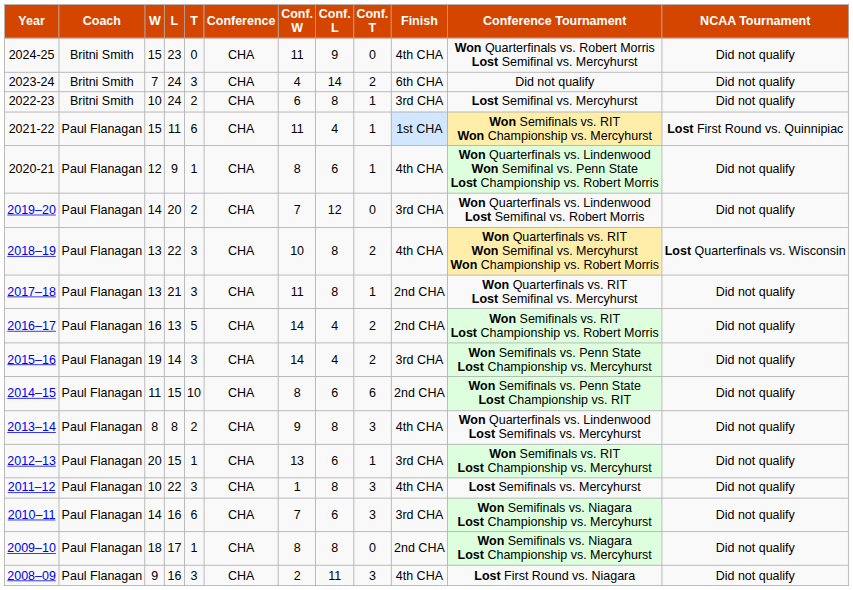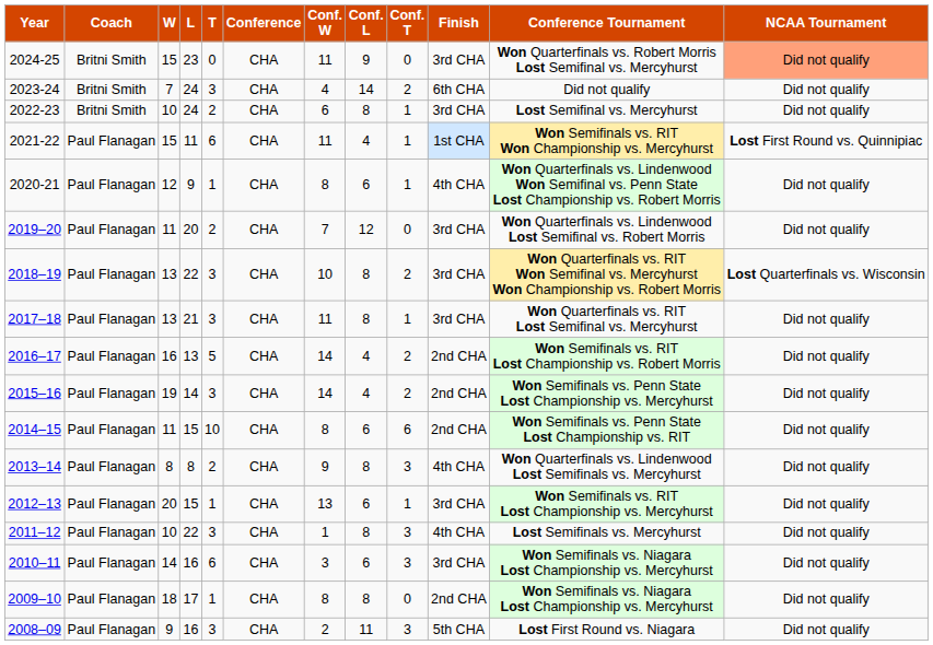2024-25 | Finish: 4th CHA -> 3rd CHA
2024-25 | NCAA Tournament: no background -> lightsalmon background
2019–20 | W: 14 -> 11
2018–19 | Finish: 4th CHA -> 3rd CHA
2017–18 | Finish: 2nd CHA -> 3rd CHA
2015–16 | Finish: 3rd CHA -> 2nd CHA
2010–11 | Conf. W: 7 -> 3
2008–09 | Finish: 4th CHA -> 5th CHA
